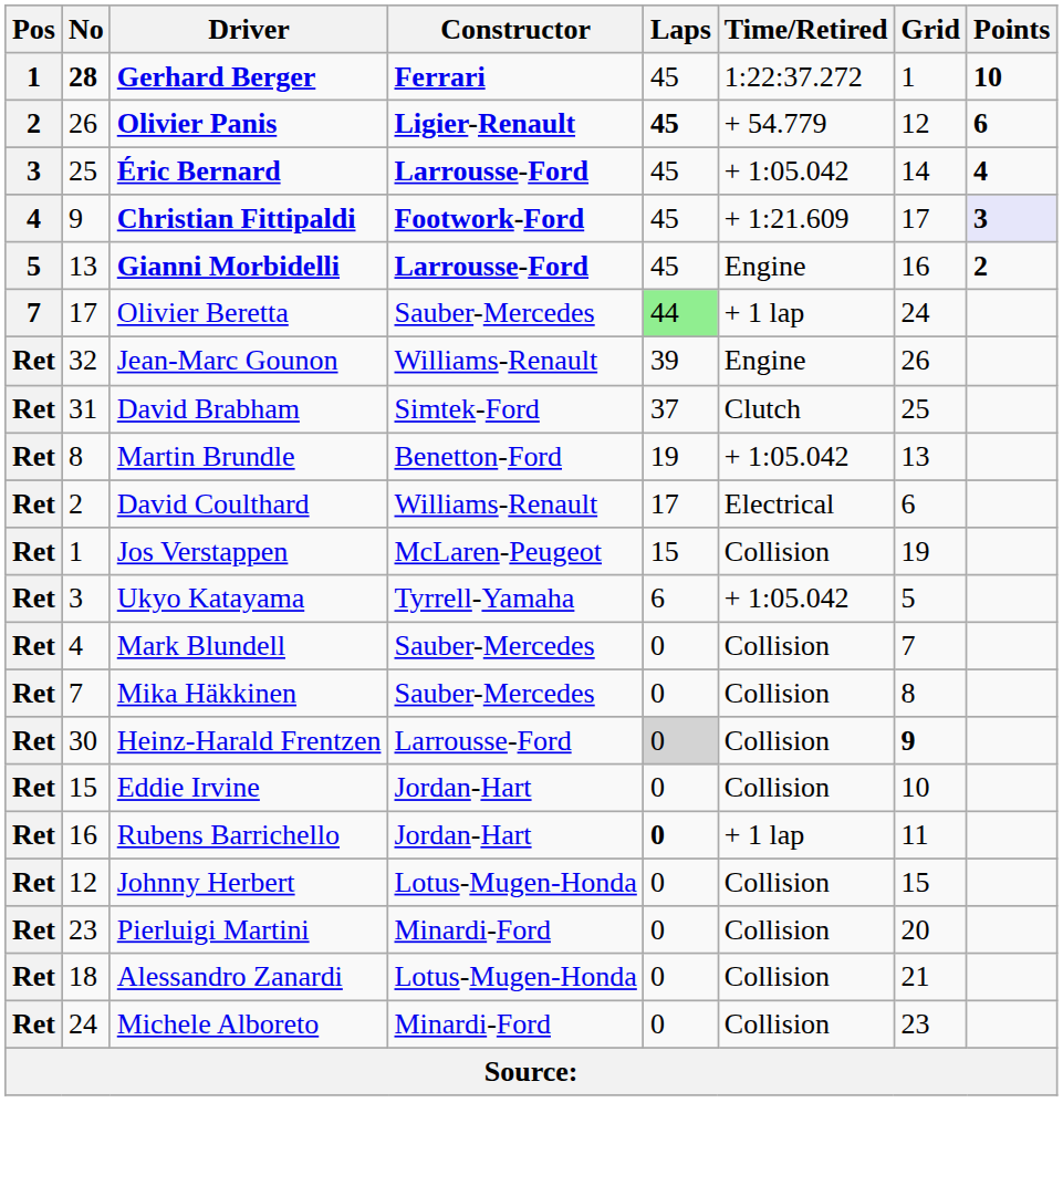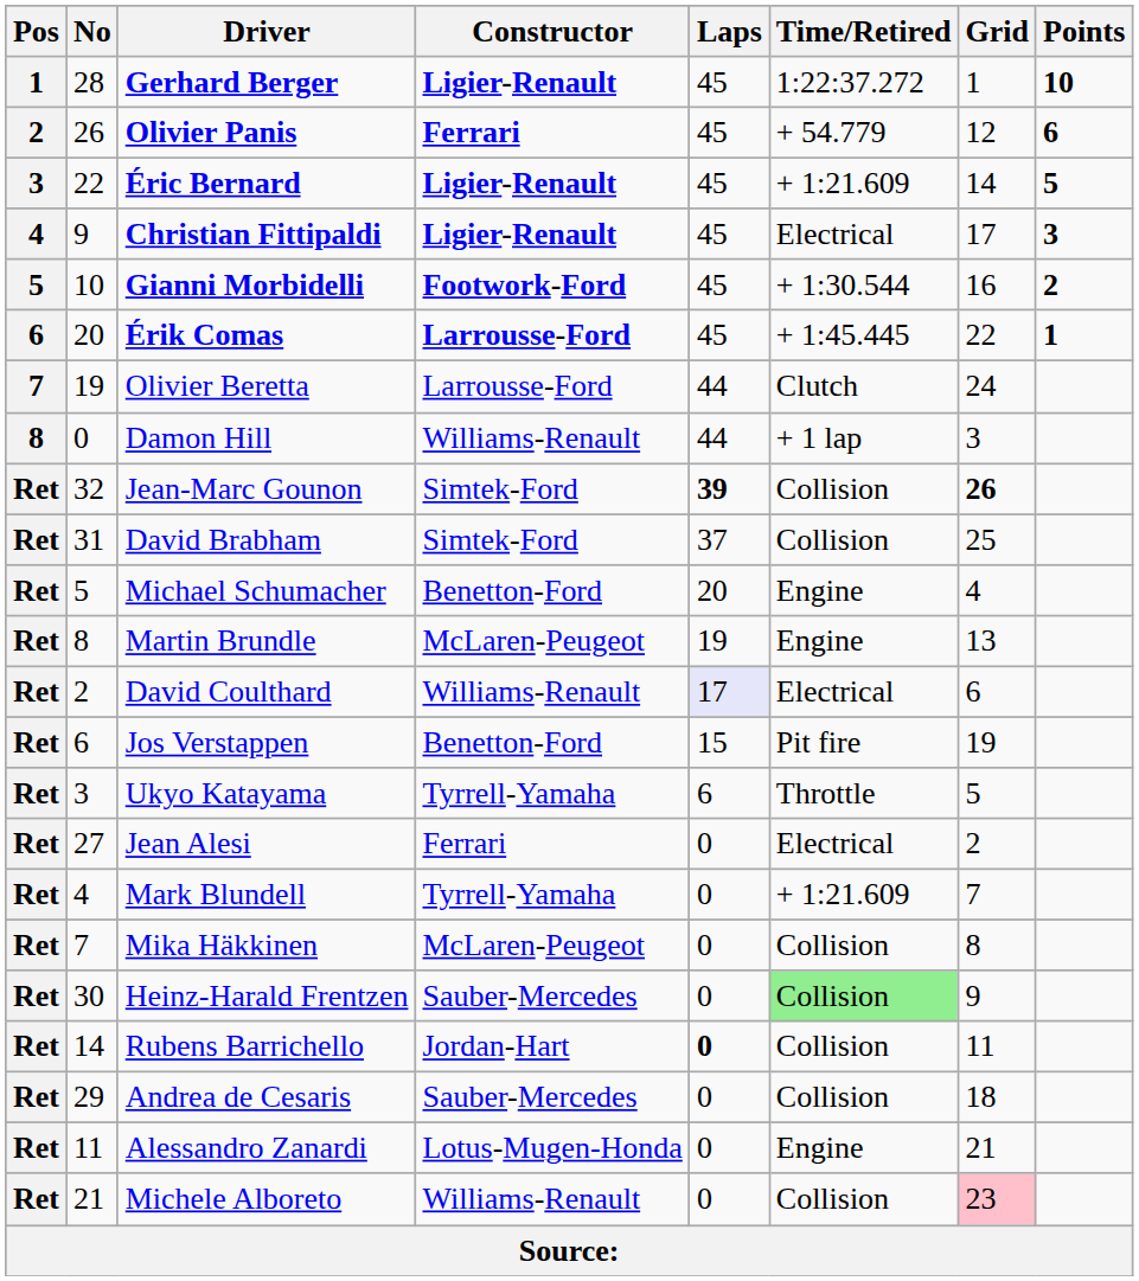Gerhard Berger | No: bold -> normal
Gerhard Berger | Constructor: Ferrari -> Ligier-Renault
Olivier Panis | Constructor: Ligier-Renault -> Ferrari
Olivier Panis | Laps: bold -> normal
Éric Bernard | No: 25 -> 22
Éric Bernard | Constructor: Larrousse-Ford -> Ligier-Renault
Éric Bernard | Time/Retired: + 1:05.042 -> + 1:21.609
Éric Bernard | Points: 4 -> 5
Christian Fittipaldi | Constructor: Footwork-Ford -> Ligier-Renault
Christian Fittipaldi | Time/Retired: + 1:21.609 -> Electrical
Christian Fittipaldi | Points: lavender background -> no background
Gianni Morbidelli | No: 13 -> 10
Gianni Morbidelli | Constructor: Larrousse-Ford -> Footwork-Ford
Gianni Morbidelli | Time/Retired: Engine -> + 1:30.544
+ row: 6 | 20 | Érik Comas | Larrousse-Ford | 45 | + 1:45.445 | 22 | 1
Olivier Beretta | No: 17 -> 19
Olivier Beretta | Constructor: Sauber-Mercedes -> Larrousse-Ford
Olivier Beretta | Laps: lightgreen background -> no background
Olivier Beretta | Time/Retired: + 1 lap -> Clutch
+ row: 8 | 0 | Damon Hill | Williams-Renault | 44 | + 1 lap | 3
Jean-Marc Gounon | Constructor: Williams-Renault -> Simtek-Ford
Jean-Marc Gounon | Laps: normal -> bold
Jean-Marc Gounon | Time/Retired: Engine -> Collision
Jean-Marc Gounon | Grid: normal -> bold
David Brabham | Time/Retired: Clutch -> Collision
+ row: Ret | 5 | Michael Schumacher | Benetton-Ford | 20 | Engine | 4
Martin Brundle | Constructor: Benetton-Ford -> McLaren-Peugeot
Martin Brundle | Time/Retired: + 1:05.042 -> Engine
David Coulthard | Laps: no background -> lavender background
Jos Verstappen | No: 1 -> 6
Jos Verstappen | Constructor: McLaren-Peugeot -> Benetton-Ford
Jos Verstappen | Time/Retired: Collision -> Pit fire
Ukyo Katayama | Time/Retired: + 1:05.042 -> Throttle
+ row: Ret | 27 | Jean Alesi | Ferrari | 0 | Electrical | 2
Mark Blundell | Constructor: Sauber-Mercedes -> Tyrrell-Yamaha
Mark Blundell | Time/Retired: Collision -> + 1:21.609
Mika Häkkinen | Constructor: Sauber-Mercedes -> McLaren-Peugeot
Heinz-Harald Frentzen | Constructor: Larrousse-Ford -> Sauber-Mercedes
Heinz-Harald Frentzen | Laps: lightgrey background -> no background
Heinz-Harald Frentzen | Time/Retired: no background -> lightgreen background
Heinz-Harald Frentzen | Grid: bold -> normal
- row: Ret | 15 | Eddie Irvine | Jordan-Hart | 0 | Collision | 10
Rubens Barrichello | No: 16 -> 14
Rubens Barrichello | Time/Retired: + 1 lap -> Collision
- row: Ret | 12 | Johnny Herbert | Lotus-Mugen-Honda | 0 | Collision | 15
+ row: Ret | 29 | Andrea de Cesaris | Sauber-Mercedes | 0 | Collision | 18
- row: Ret | 23 | Pierluigi Martini | Minardi-Ford | 0 | Collision | 20
Alessandro Zanardi | No: 18 -> 11
Alessandro Zanardi | Time/Retired: Collision -> Engine
Michele Alboreto | No: 24 -> 21
Michele Alboreto | Constructor: Minardi-Ford -> Williams-Renault
Michele Alboreto | Grid: no background -> pink background
